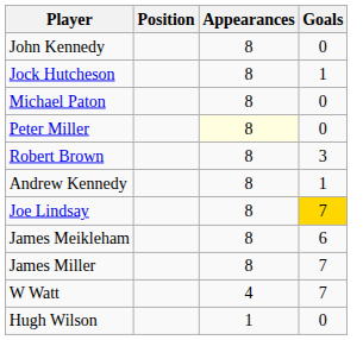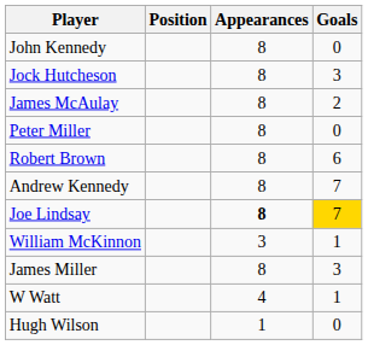Jock Hutcheson | Goals: 1 -> 3
- row: Michael Paton | 8 | 0
+ row: James McAulay | 8 | 2
Peter Miller | Appearances: lightyellow background -> no background
Robert Brown | Goals: 3 -> 6
Andrew Kennedy | Goals: 1 -> 7
Joe Lindsay | Appearances: normal -> bold
+ row: William McKinnon | 3 | 1
- row: James Meikleham | 8 | 6
James Miller | Goals: 7 -> 3
W Watt | Goals: 7 -> 1
